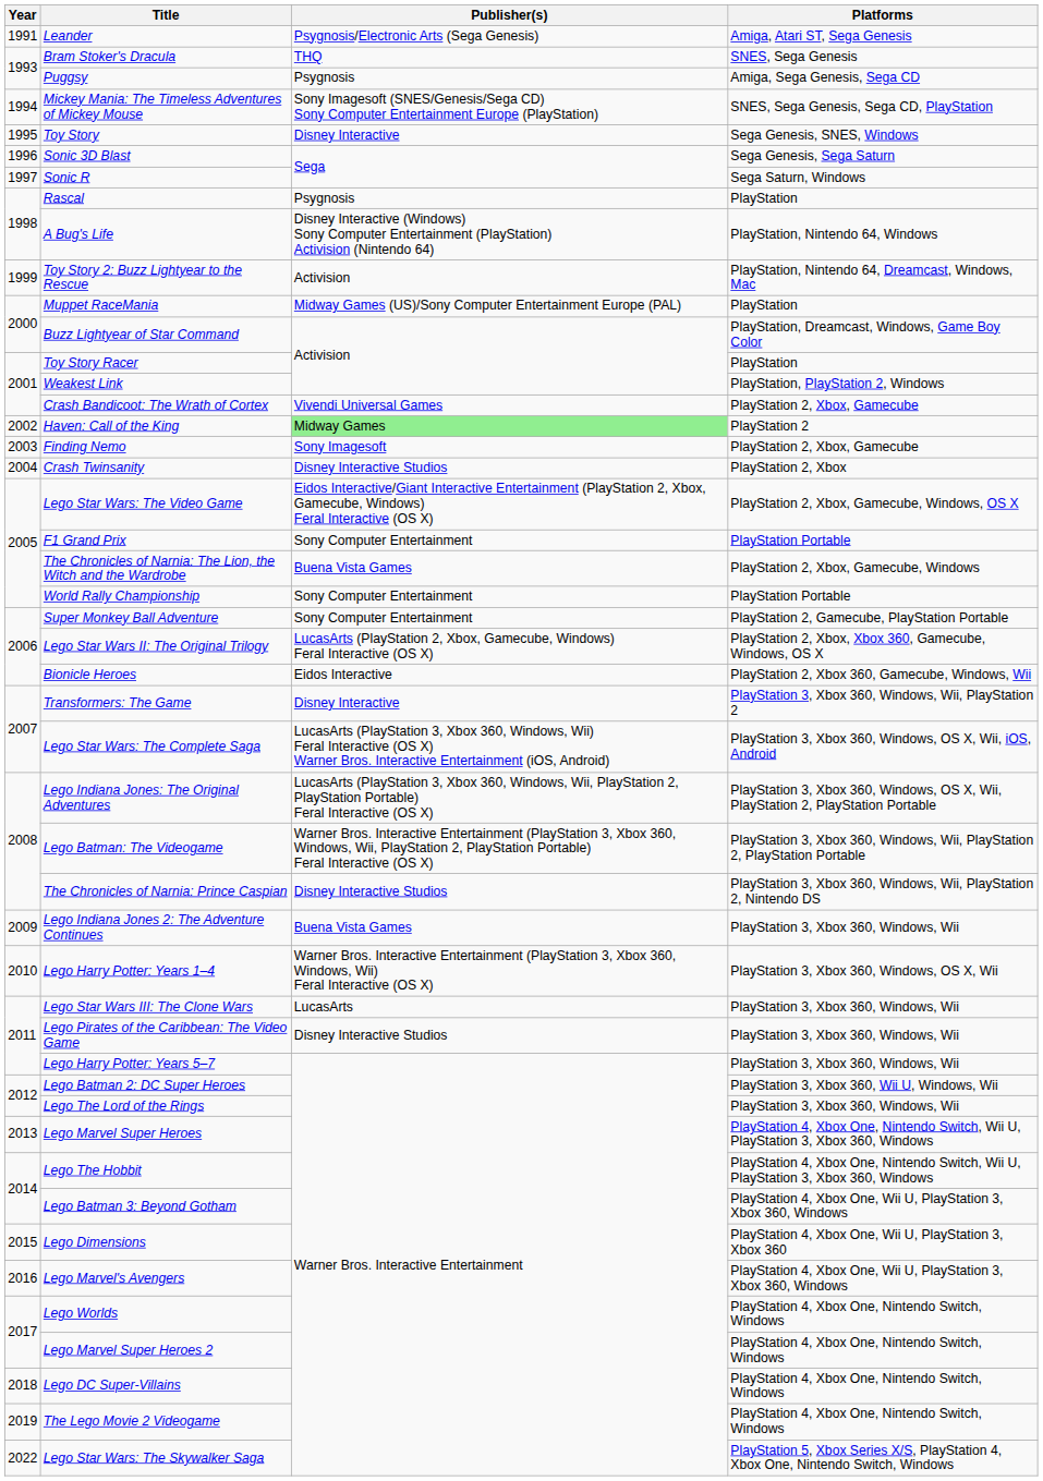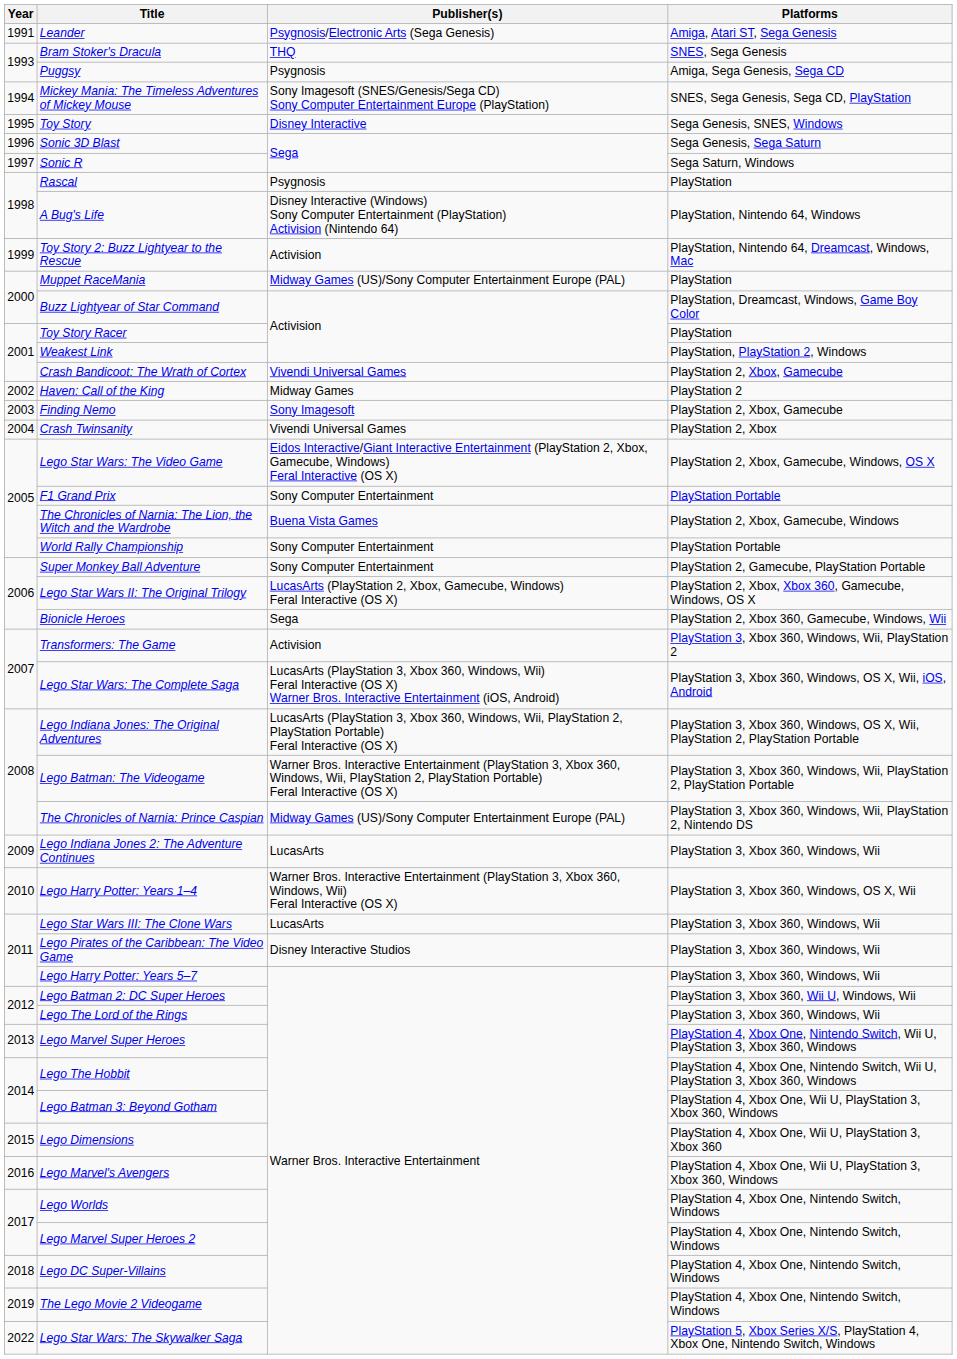Haven: Call of the King | Publisher(s): lightgreen background -> no background
Crash Twinsanity | Publisher(s): Disney Interactive Studios -> Vivendi Universal Games
Bionicle Heroes | Publisher(s): Eidos Interactive -> Sega
Transformers: The Game | Publisher(s): Disney Interactive -> Activision
The Chronicles of Narnia: Prince Caspian | Publisher(s): Disney Interactive Studios -> Midway Games (US)/Sony Computer Entertainment Europe (PAL)
Lego Indiana Jones 2: The Adventure Continues | Publisher(s): Buena Vista Games -> LucasArts
